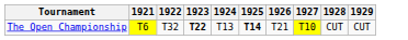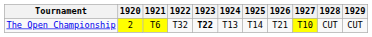+ column: 1920 | 2
The Open Championship | 1925: bold -> normal
